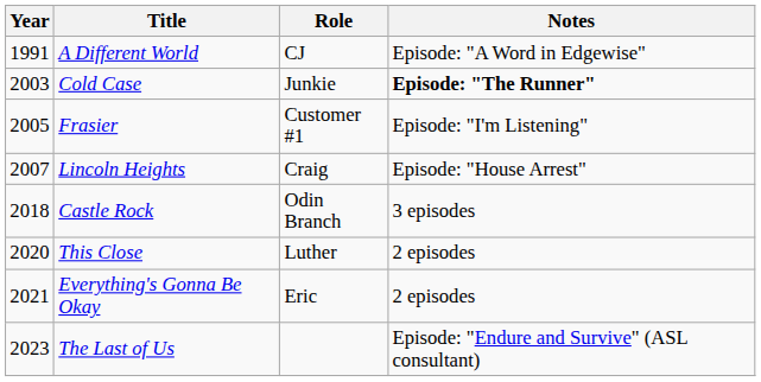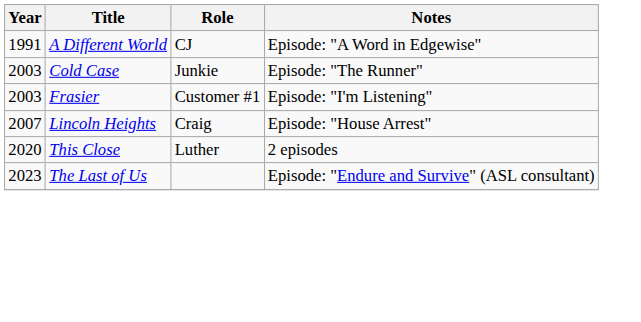Cold Case | Notes: bold -> normal
Frasier | Year: 2005 -> 2003
- row: 2018 | Castle Rock | Odin Branch | 3 episodes
- row: 2021 | Everything's Gonna Be Okay | Eric | 2 episodes
